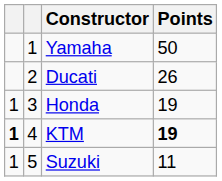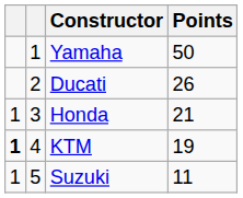Honda | Points: 19 -> 21
KTM | Points: bold -> normal
